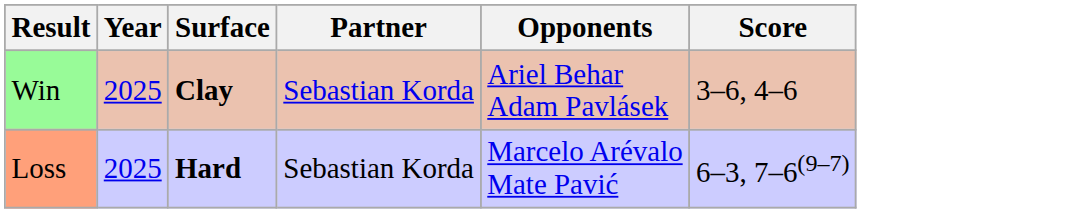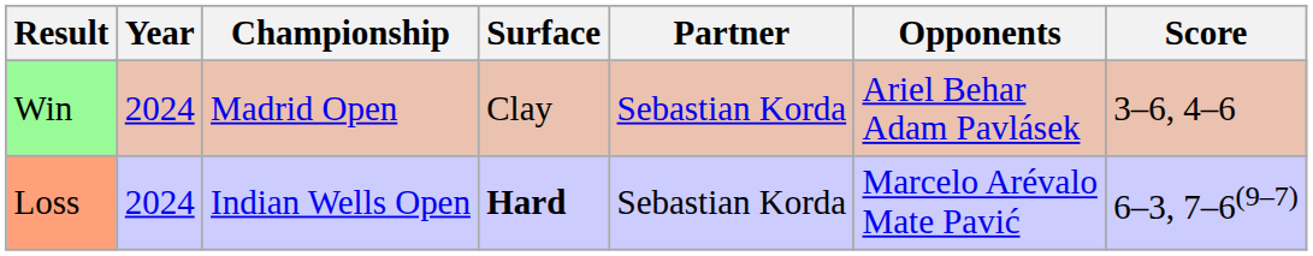+ column: Championship | Madrid Open | Indian Wells Open
Win | Year: 2025 -> 2024
Win | Surface: bold -> normal
Loss | Year: 2025 -> 2024
